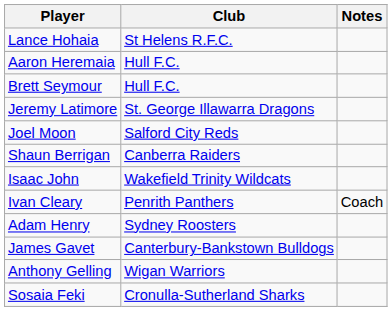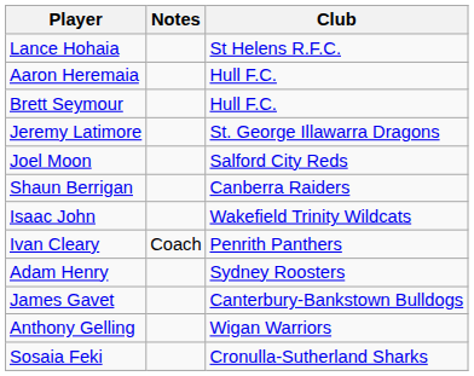columns swapped: Club <-> Notes
